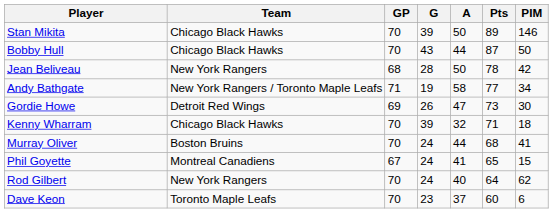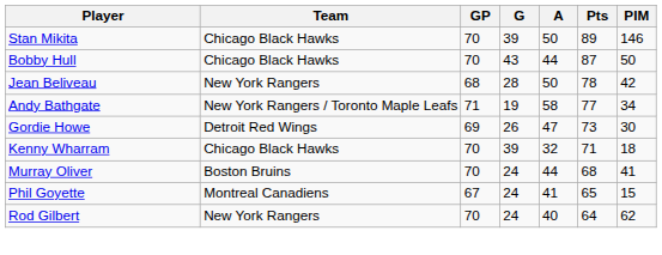- row: Dave Keon | Toronto Maple Leafs | 70 | 23 | 37 | 60 | 6
